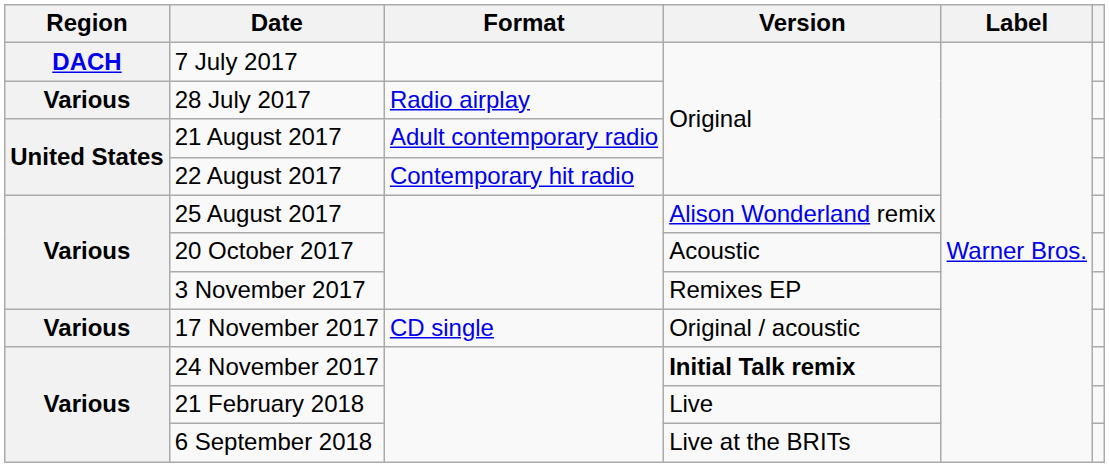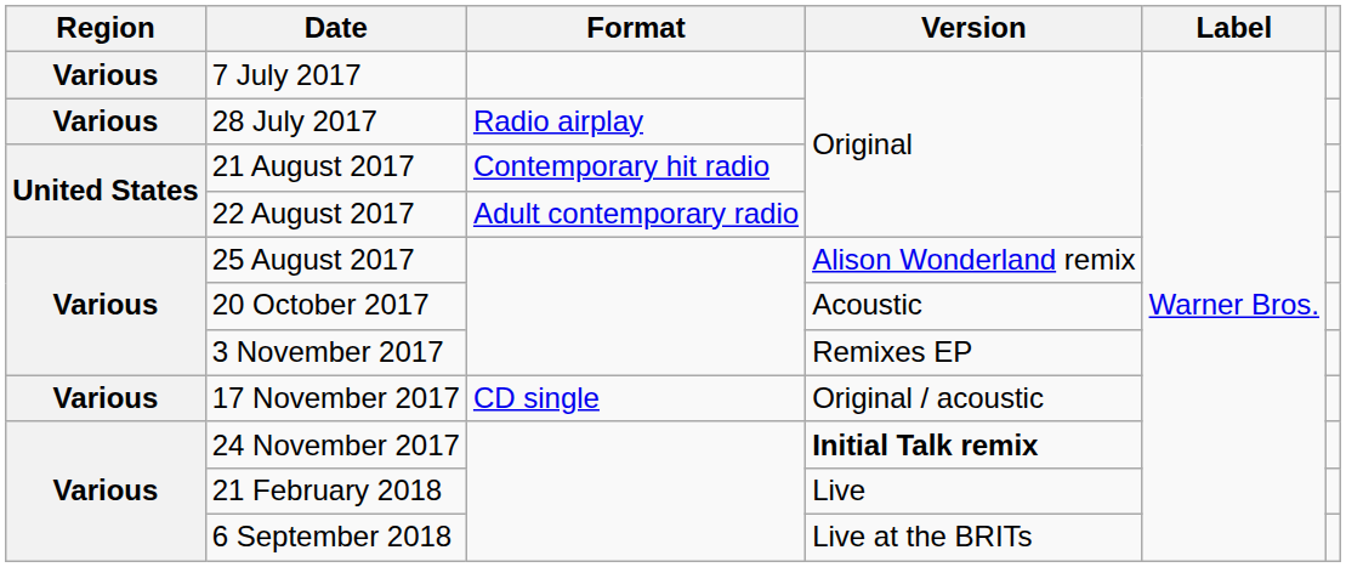7 July 2017 | Region: DACH -> Various
21 August 2017 | Format: Adult contemporary radio -> Contemporary hit radio
22 August 2017 | Format: Contemporary hit radio -> Adult contemporary radio
